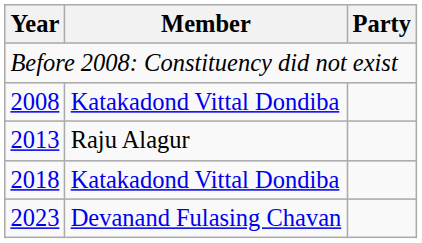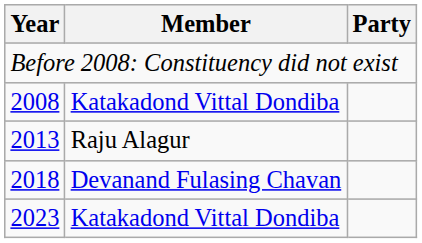2018 | Member: Katakadond Vittal Dondiba -> Devanand Fulasing Chavan
2023 | Member: Devanand Fulasing Chavan -> Katakadond Vittal Dondiba
